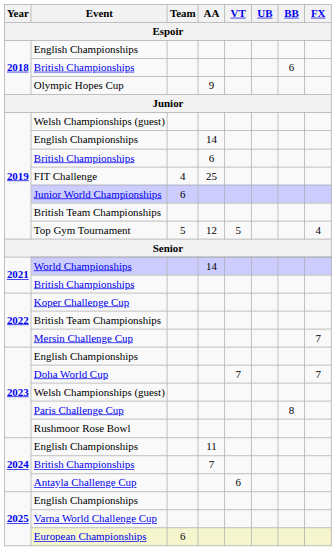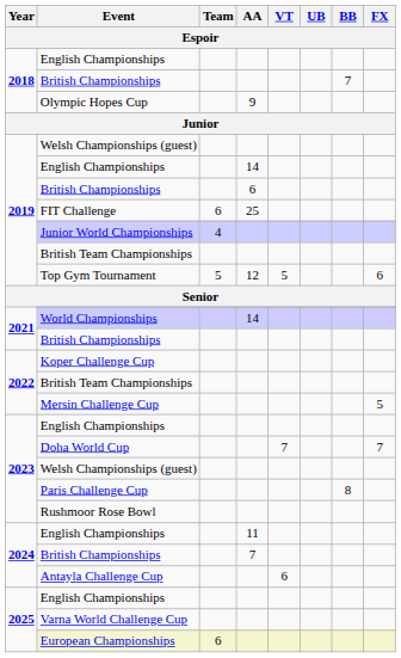2018 / British Championships | BB: 6 -> 7
FIT Challenge | Team: 4 -> 6
Junior World Championships | Team: 6 -> 4
Top Gym Tournament | FX: 4 -> 6
Mersin Challenge Cup | FX: 7 -> 5
